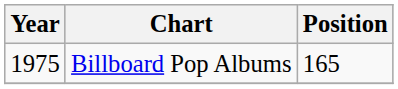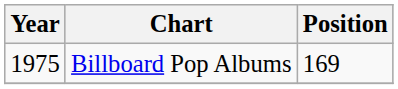Billboard Pop Albums | Position: 165 -> 169
